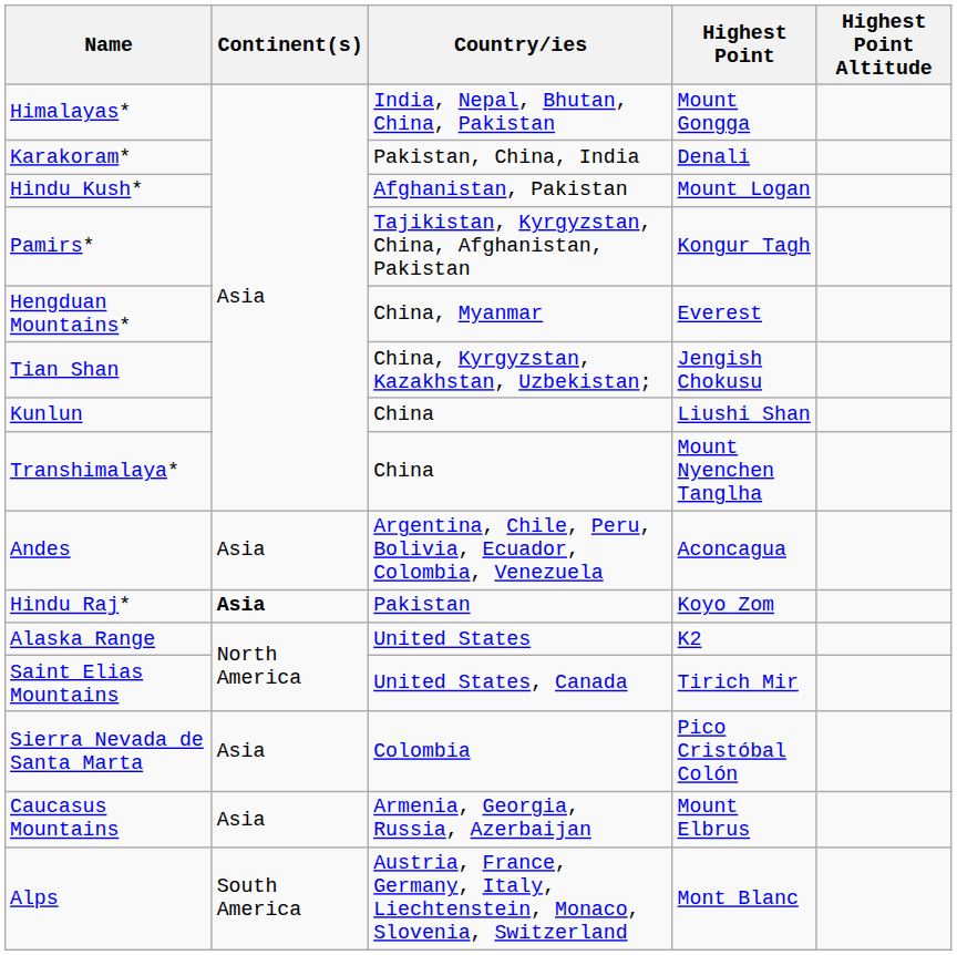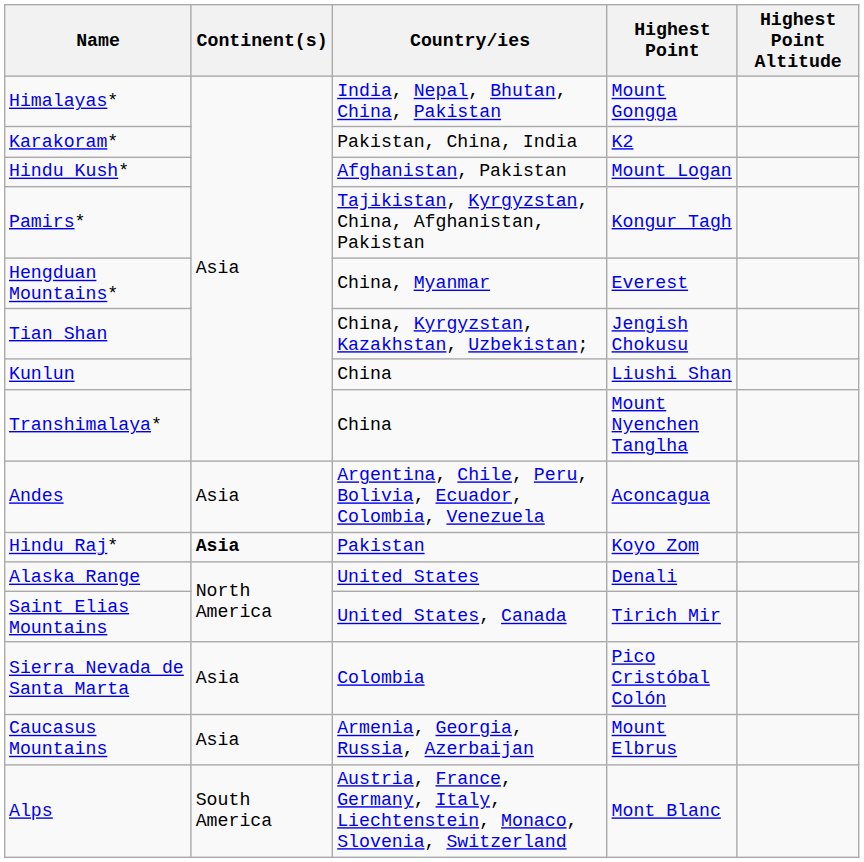Karakoram* | Highest Point: Denali -> K2
Alaska Range | Highest Point: K2 -> Denali
